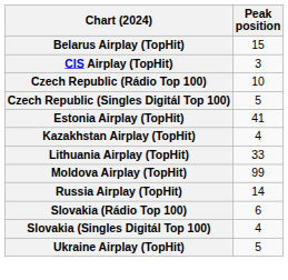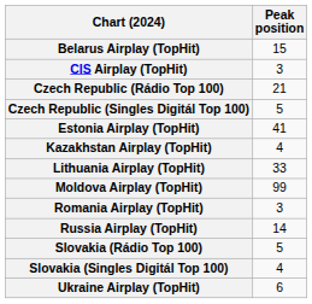Czech Republic (Rádio Top 100) | Peak position: 10 -> 21
+ row: Romania Airplay (TopHit) | 3
Slovakia (Rádio Top 100) | Peak position: 6 -> 5
Ukraine Airplay (TopHit) | Peak position: 5 -> 6
